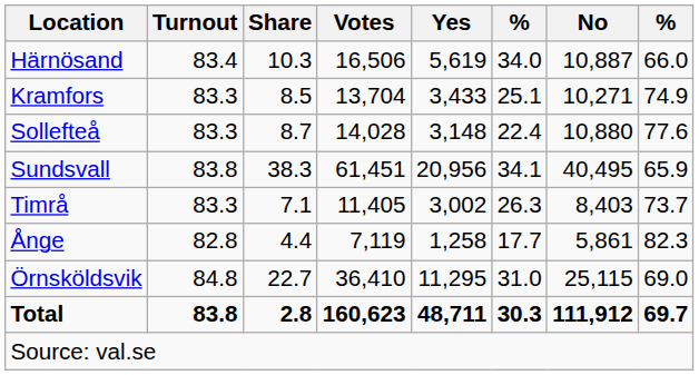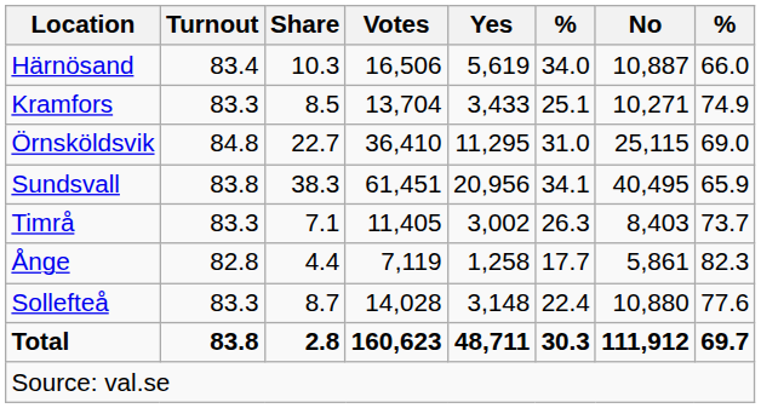rows swapped: Sollefteå <-> Örnsköldsvik
